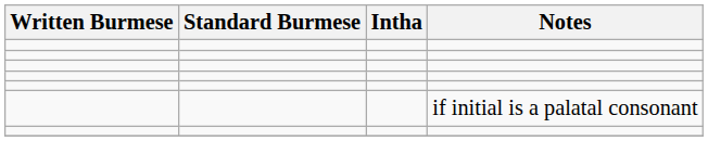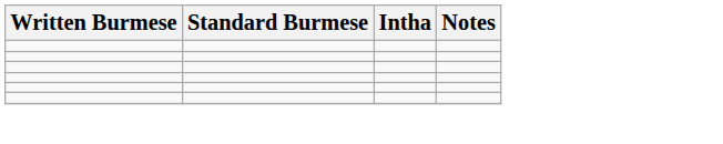- row: if initial is a palatal consonant
